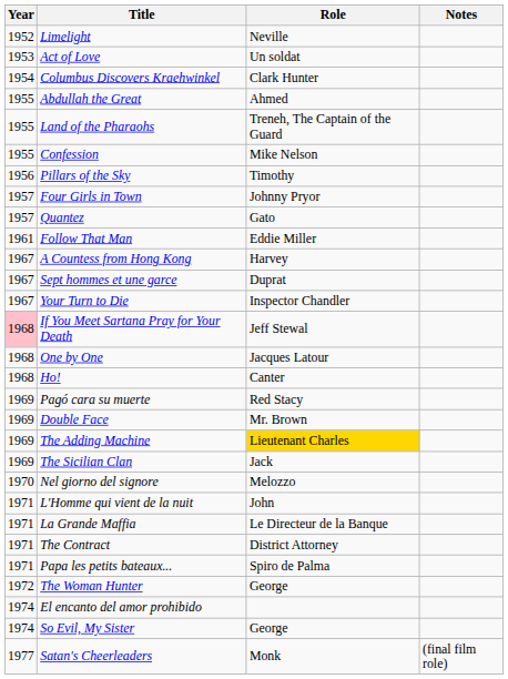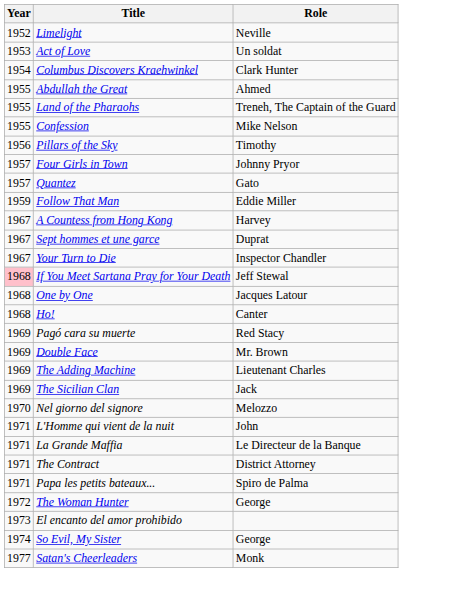- column: Notes | (final film role)
Follow That Man | Year: 1961 -> 1959
The Adding Machine | Role: gold background -> no background
El encanto del amor prohibido | Year: 1974 -> 1973
